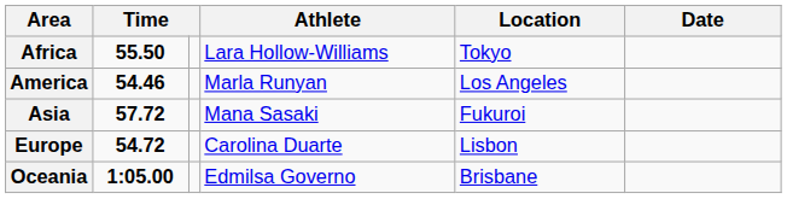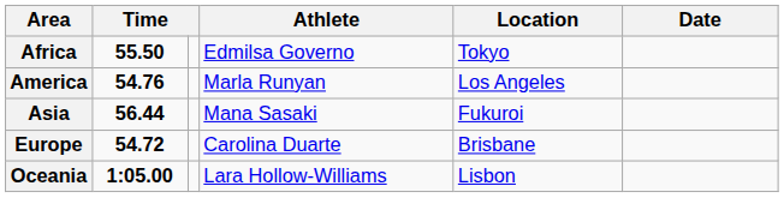Africa | Athlete: Lara Hollow-Williams -> Edmilsa Governo
America | column 2: 54.46 -> 54.76
Asia | column 2: 57.72 -> 56.44
Europe | Location: Lisbon -> Brisbane
Oceania | Athlete: Edmilsa Governo -> Lara Hollow-Williams
Oceania | Location: Brisbane -> Lisbon
